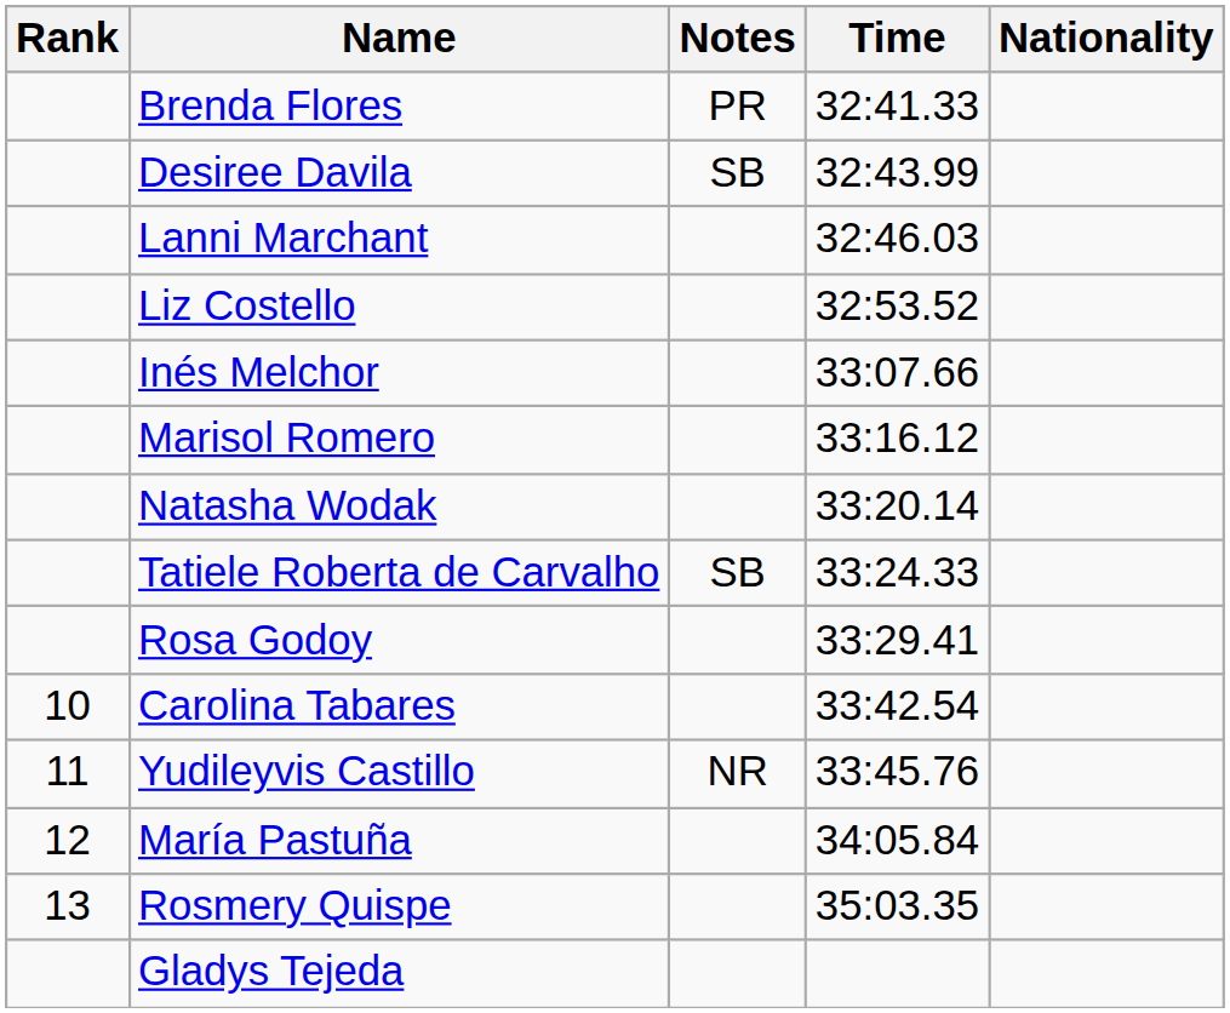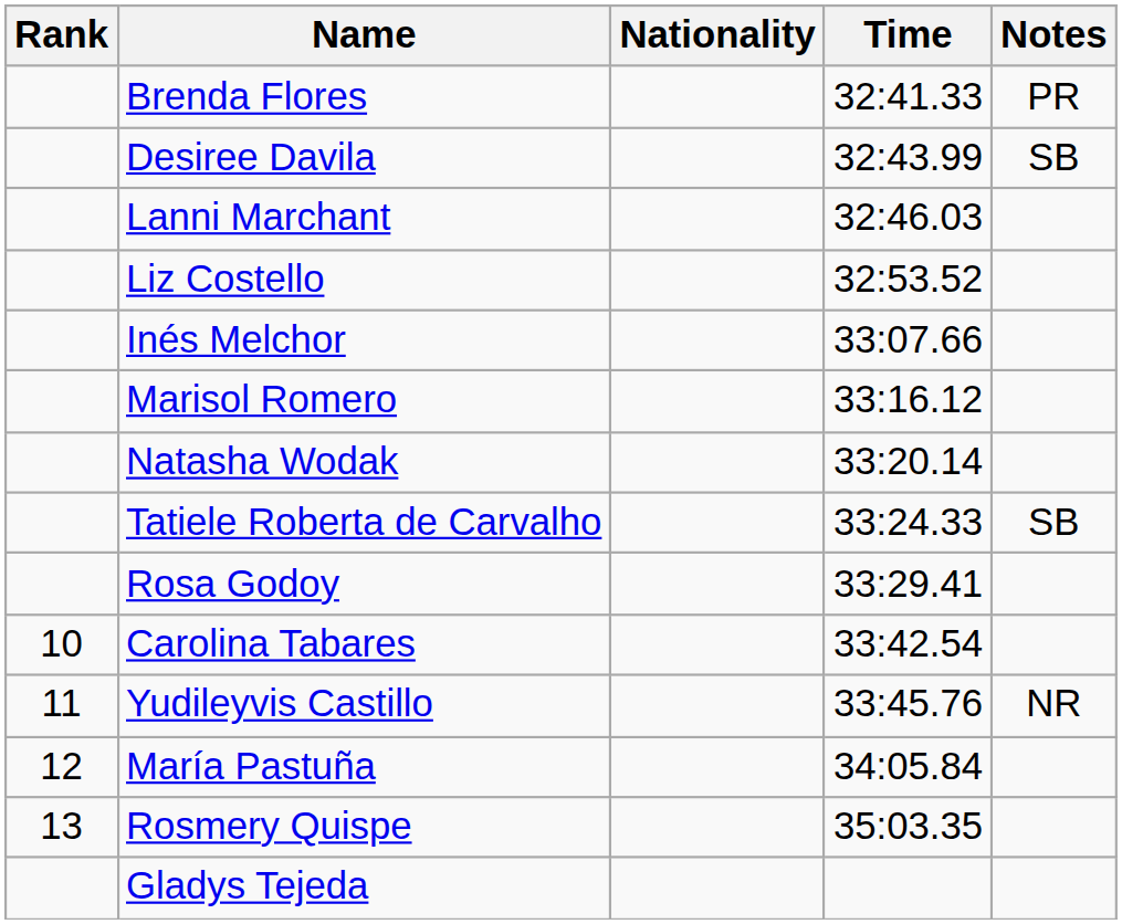columns swapped: Nationality <-> Notes
